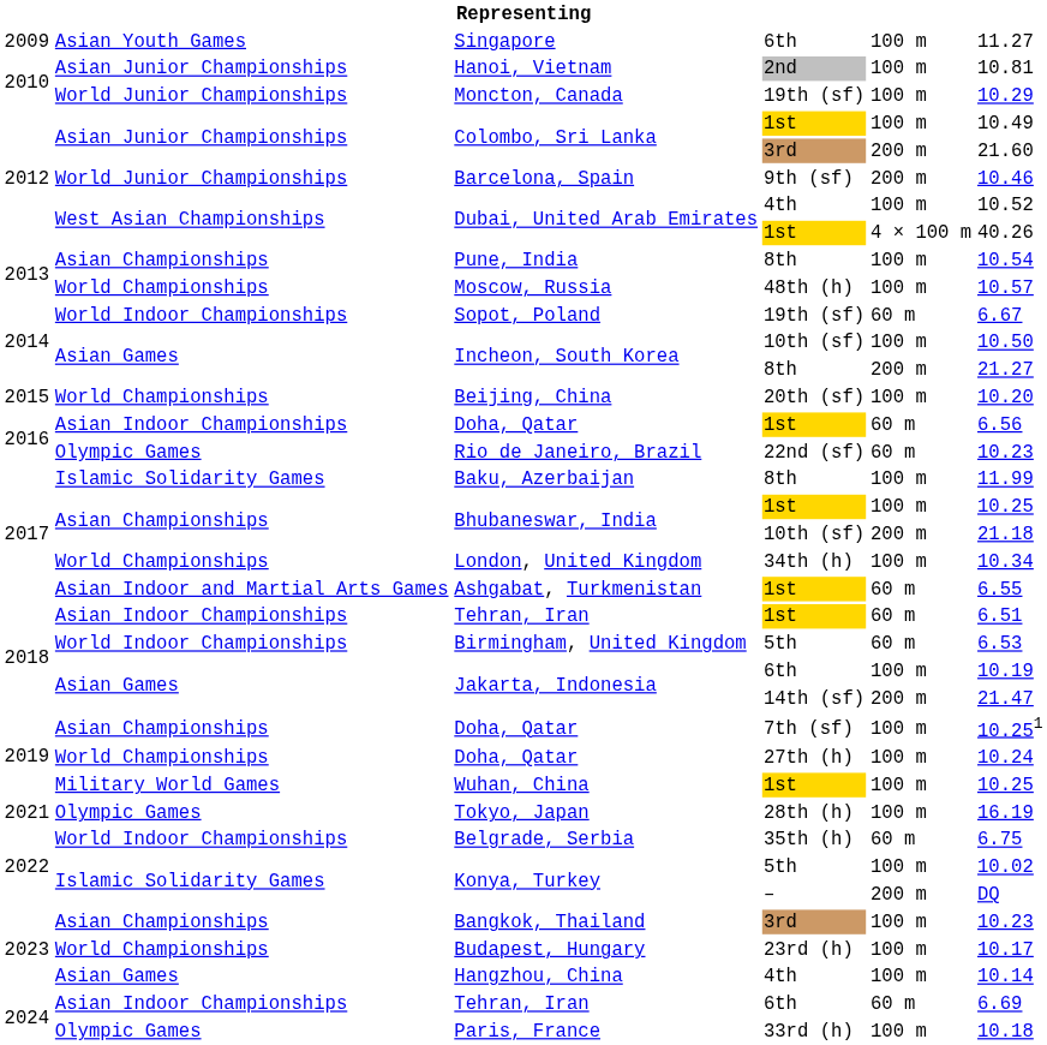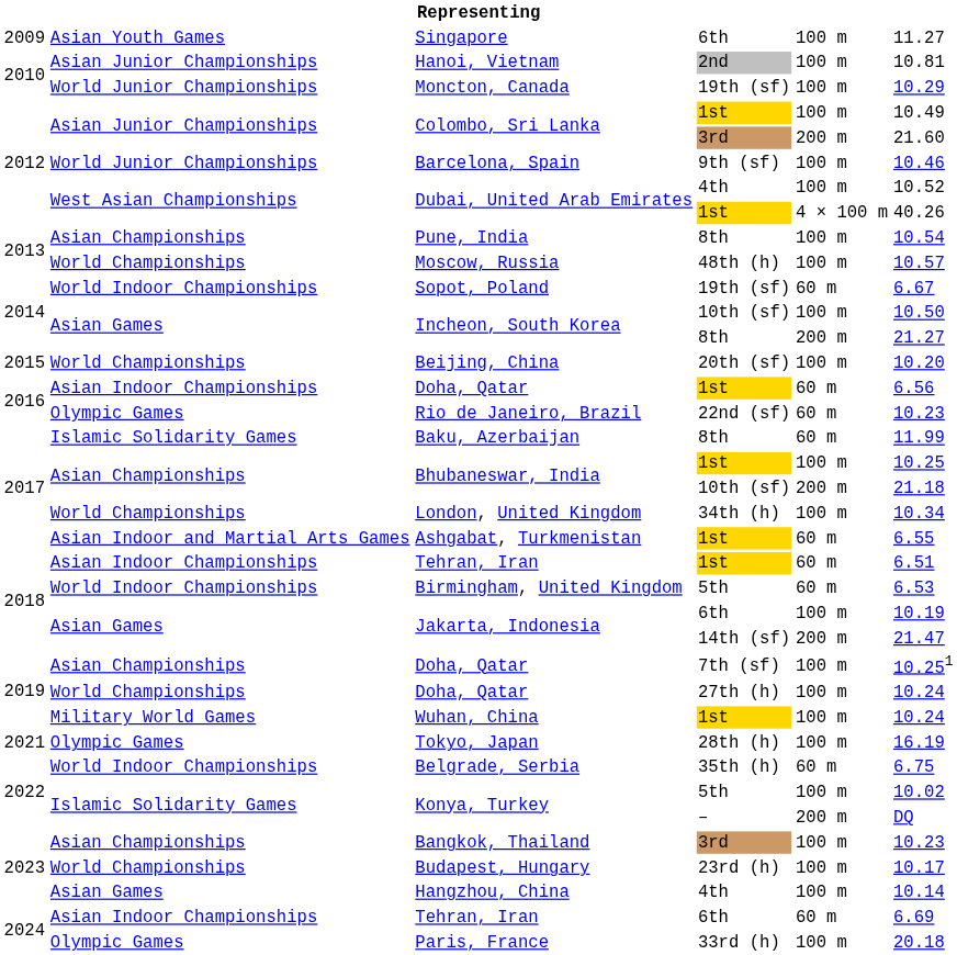Barcelona, Spain | column 5: 200 m -> 100 m
Baku, Azerbaijan | column 5: 100 m -> 60 m
Wuhan, China | column 6: 10.25 -> 10.24
Paris, France | column 6: 10.18 -> 20.18
